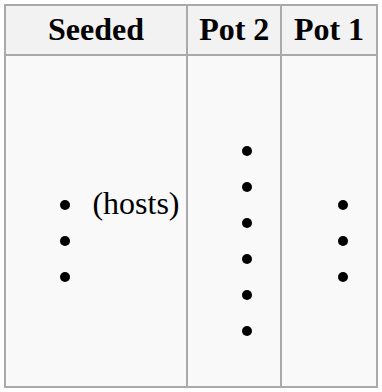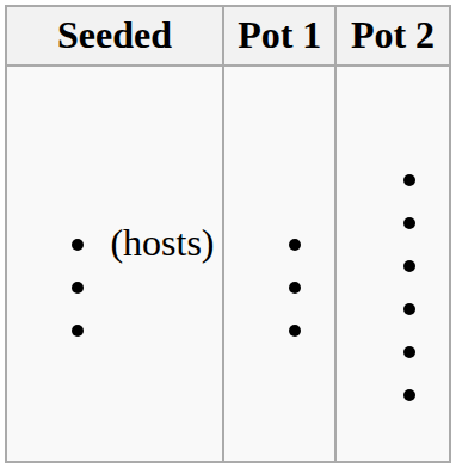columns swapped: Pot 1 <-> Pot 2
